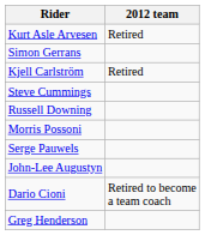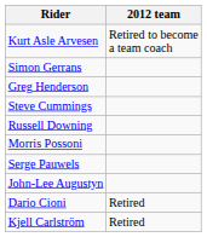Kurt Asle Arvesen | 2012 team: Retired -> Retired to become a team coach
rows swapped: Greg Henderson <-> Kjell Carlström
Dario Cioni | 2012 team: Retired to become a team coach -> Retired
